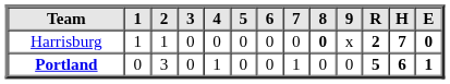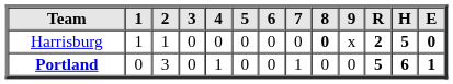Harrisburg | H: 7 -> 5
